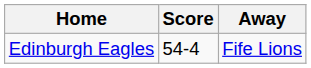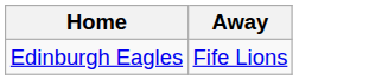- column: Score | 54-4
